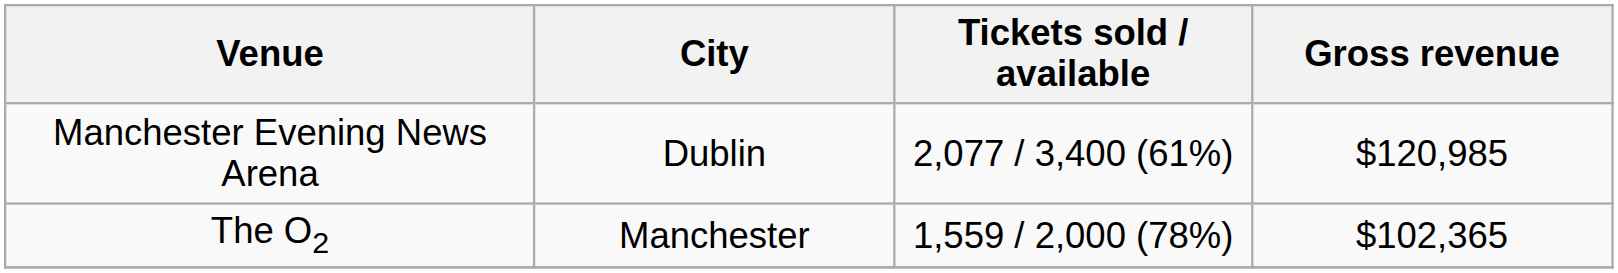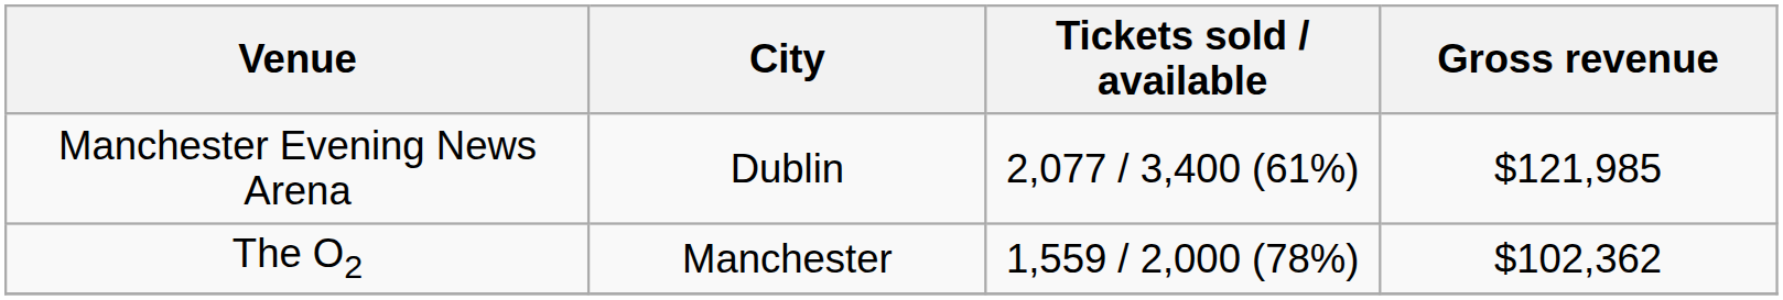Manchester Evening News Arena | Gross revenue: $120,985 -> $121,985
The O2 | Gross revenue: $102,365 -> $102,362
